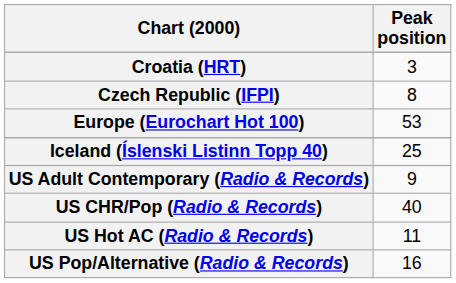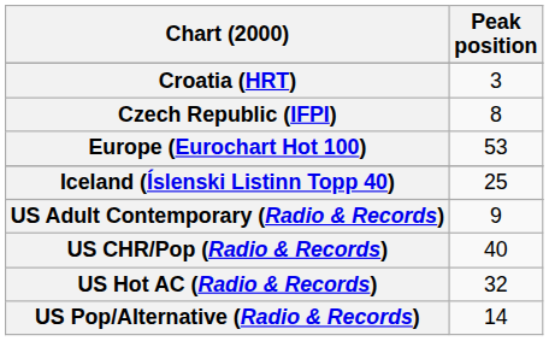US Hot AC (Radio & Records) | Peak position: 11 -> 32
US Pop/Alternative (Radio & Records) | Peak position: 16 -> 14
